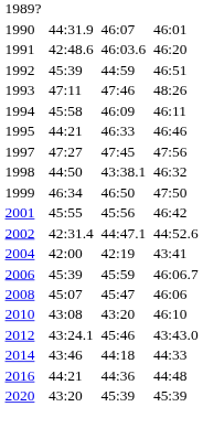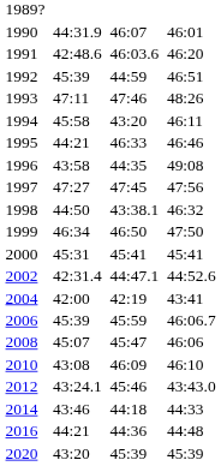1994 | column 5: 46:09 -> 43:20
+ row: 1996 | 43:58 | 44:35 | 49:08
+ row: 2000 | 45:31 | 45:41 | 45:41
- row: 2001 | 45:55 | 45:56 | 46:42
2010 | column 5: 43:20 -> 46:09
